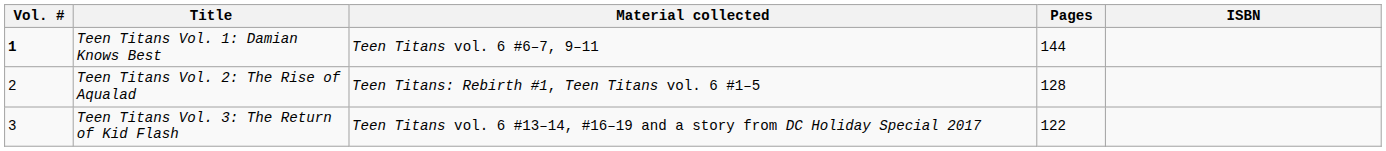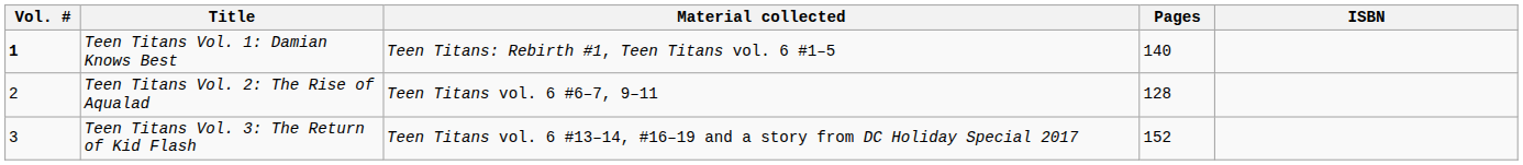Teen Titans Vol. 1: Damian Knows Best | Material collected: Teen Titans vol. 6 #6–7, 9–11 -> Teen Titans: Rebirth #1, Teen Titans vol. 6 #1–5
Teen Titans Vol. 1: Damian Knows Best | Pages: 144 -> 140
Teen Titans Vol. 2: The Rise of Aqualad | Material collected: Teen Titans: Rebirth #1, Teen Titans vol. 6 #1–5 -> Teen Titans vol. 6 #6–7, 9–11
Teen Titans Vol. 3: The Return of Kid Flash | Pages: 122 -> 152
